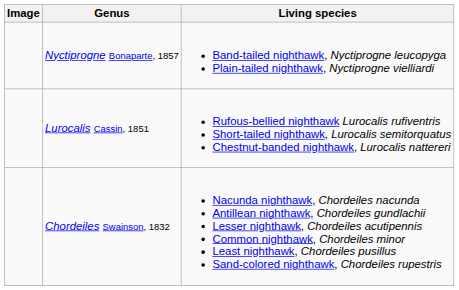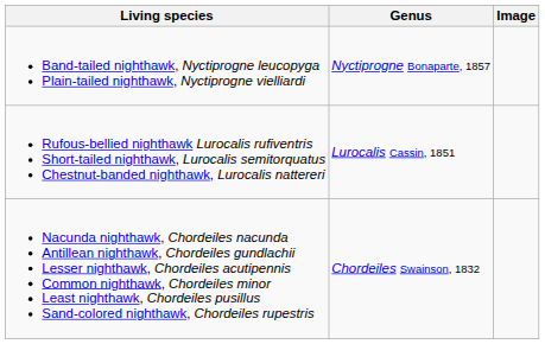columns swapped: Image <-> Living species
